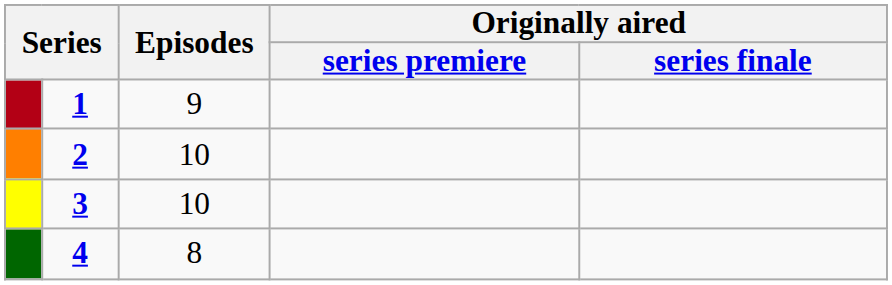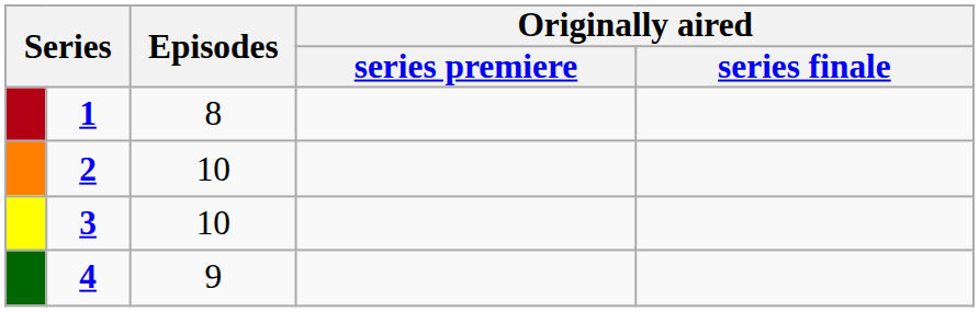1 | Episodes: 9 -> 8
4 | Episodes: 8 -> 9
